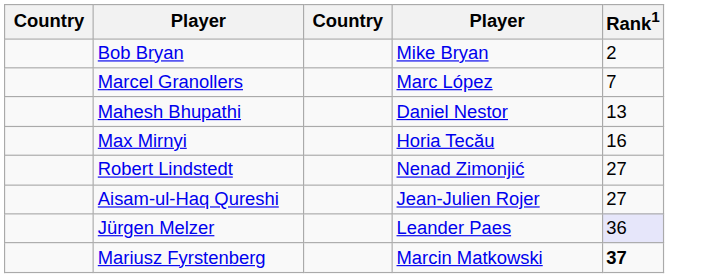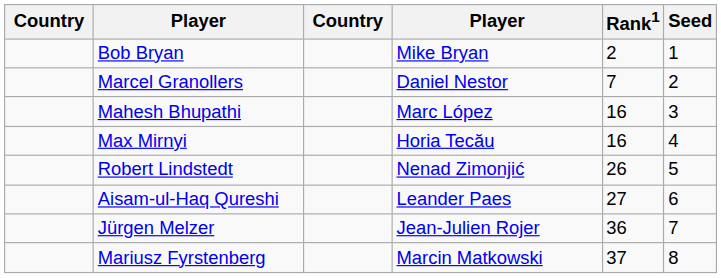+ column: Seed | 1 | 2 | 3 | 4 | 5 | 6 | 7 | 8
Marcel Granollers | column 4: Marc López -> Daniel Nestor
Mahesh Bhupathi | column 4: Daniel Nestor -> Marc López
Mahesh Bhupathi | Rank1: 13 -> 16
Robert Lindstedt | Rank1: 27 -> 26
Aisam-ul-Haq Qureshi | column 4: Jean-Julien Rojer -> Leander Paes
Jürgen Melzer | column 4: Leander Paes -> Jean-Julien Rojer
Jürgen Melzer | Rank1: lavender background -> no background
Mariusz Fyrstenberg | Rank1: bold -> normal
